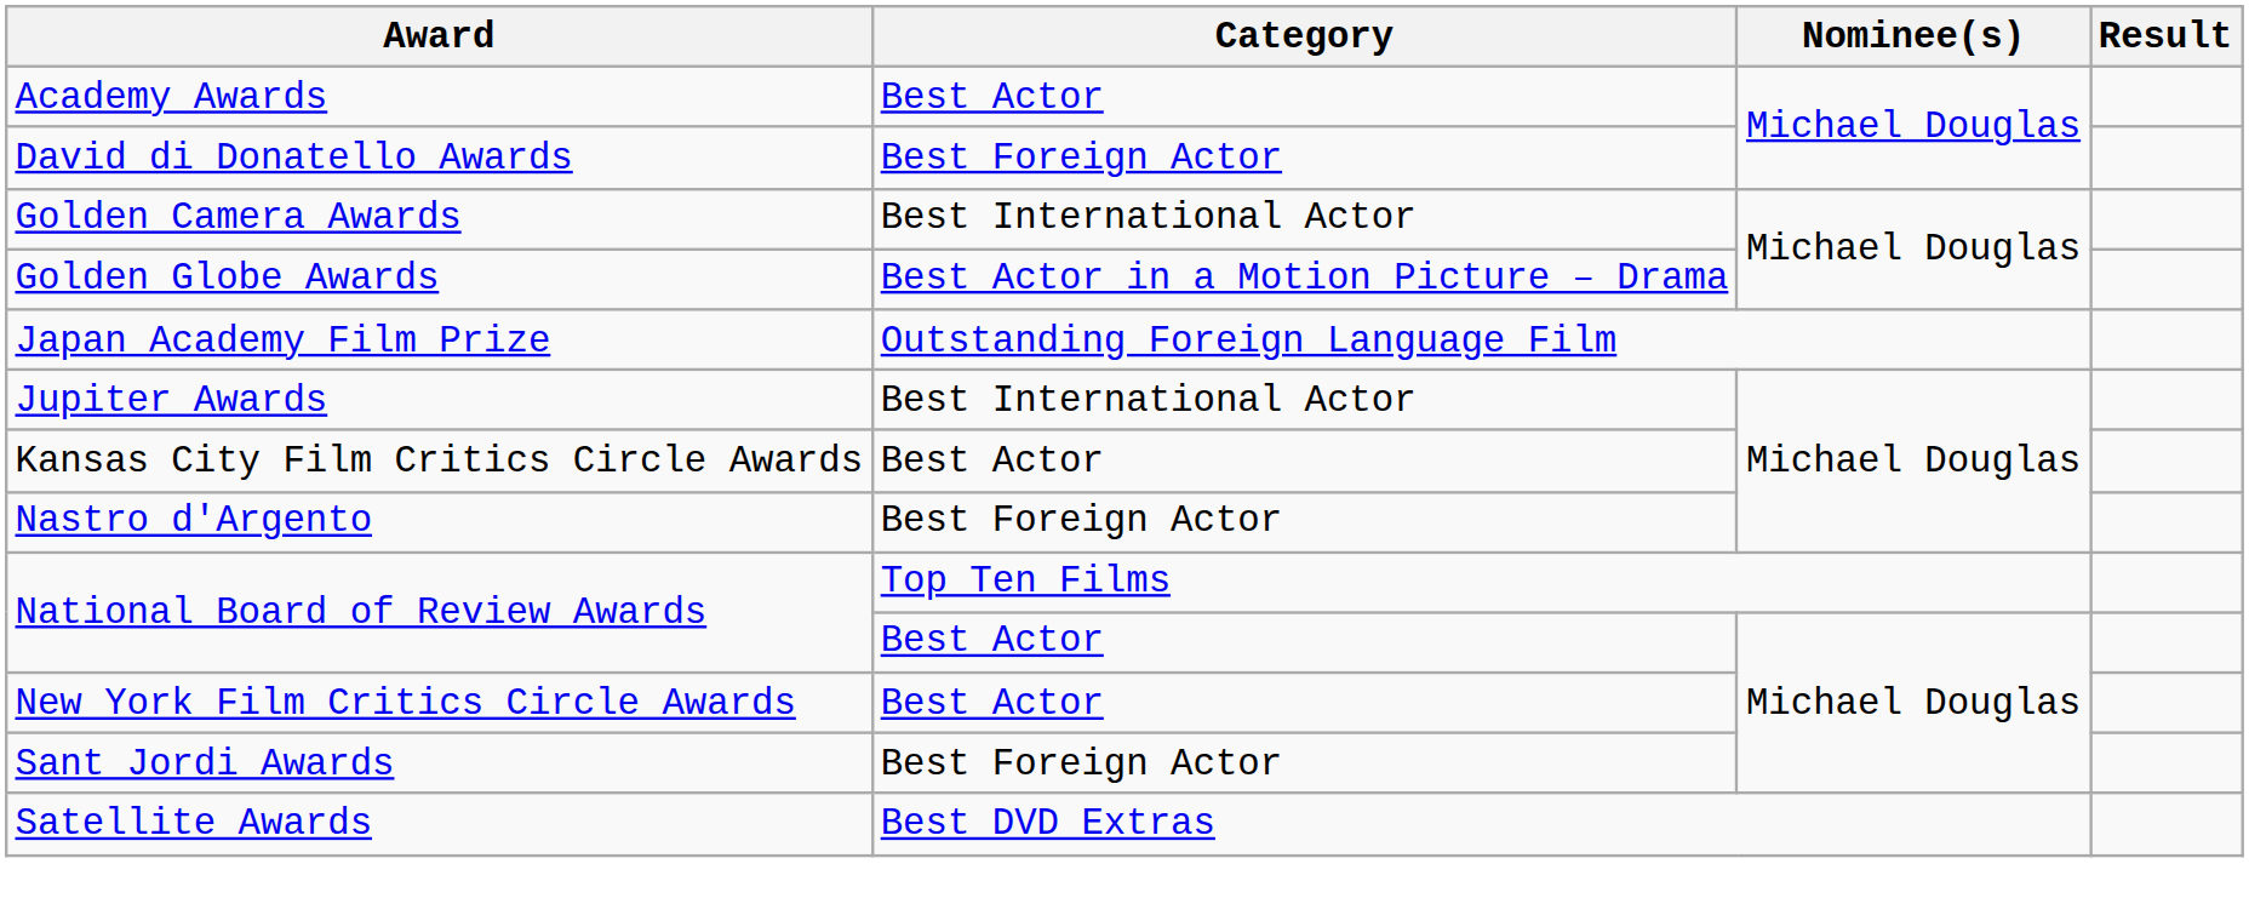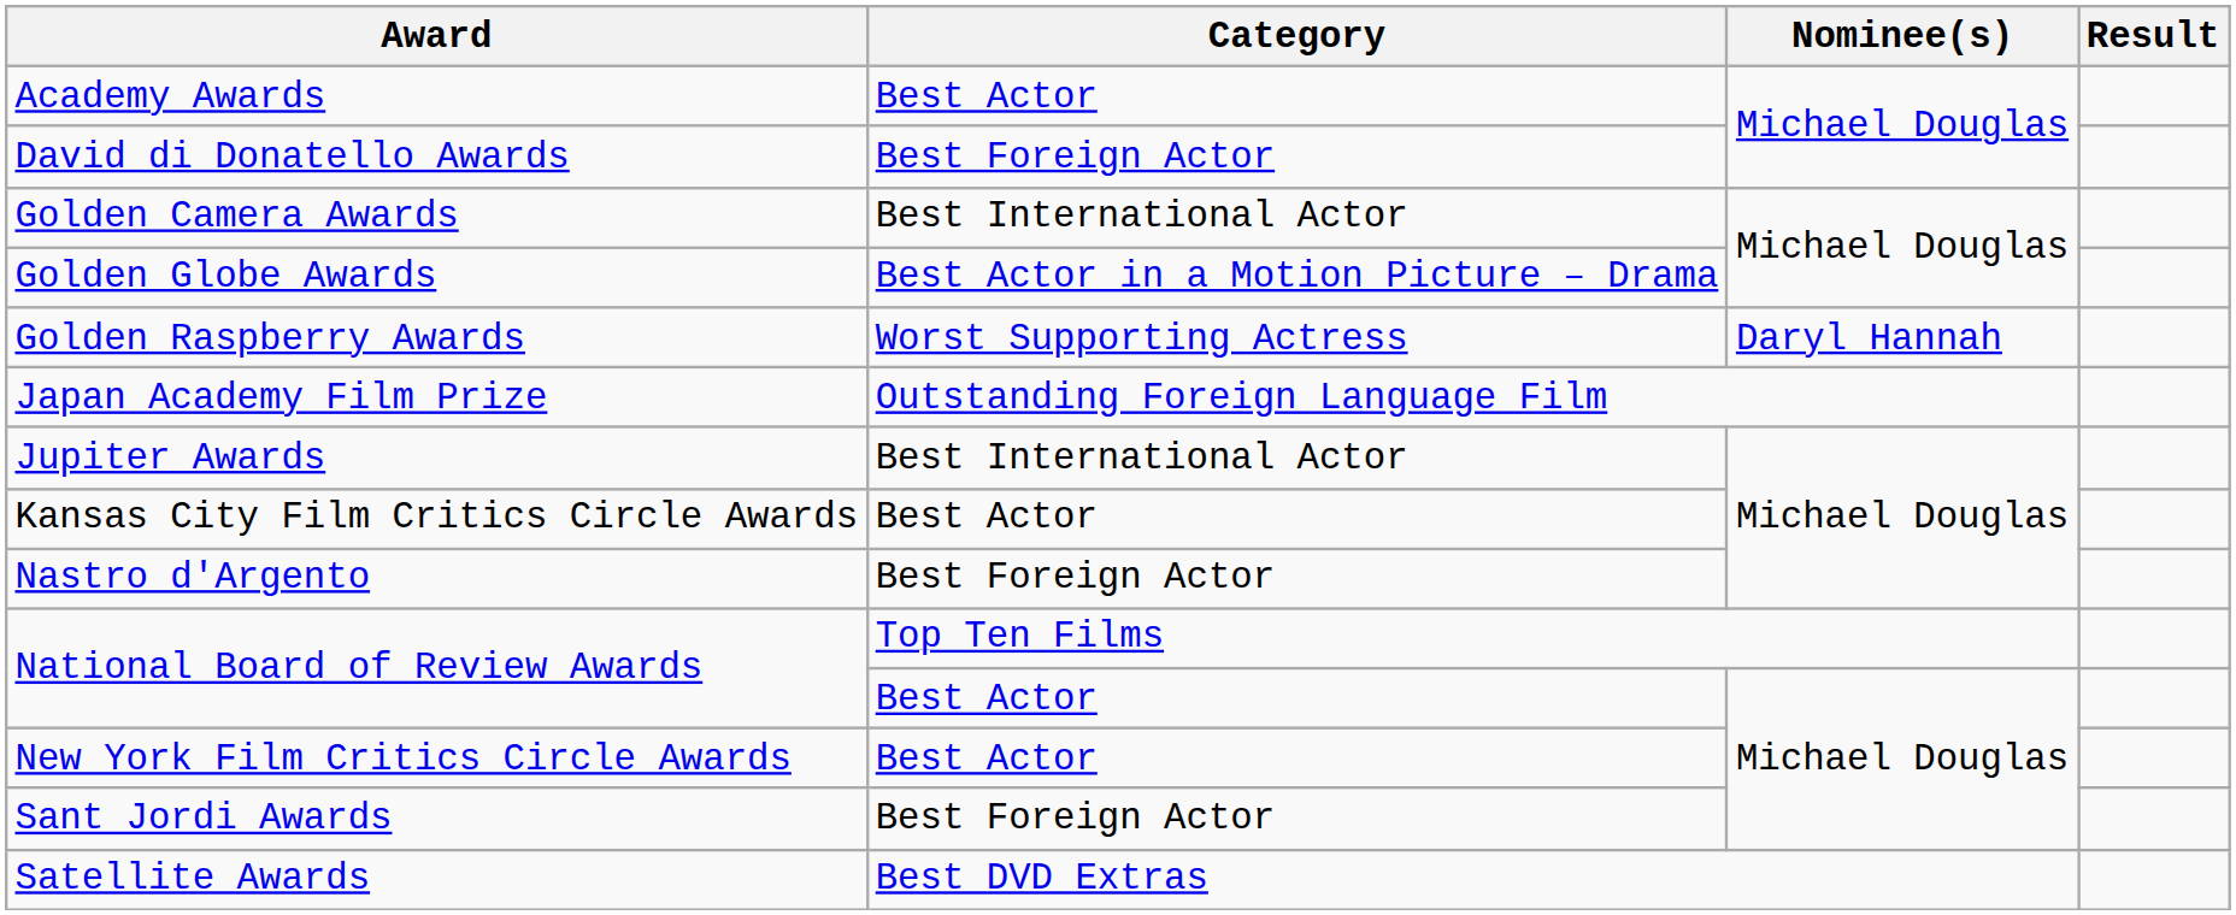+ row: Golden Raspberry Awards | Worst Supporting Actress | Daryl Hannah
